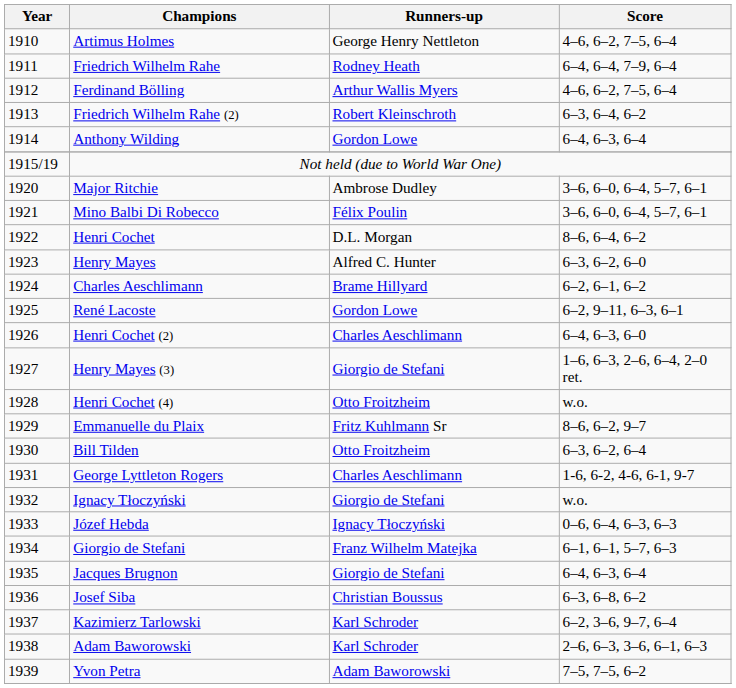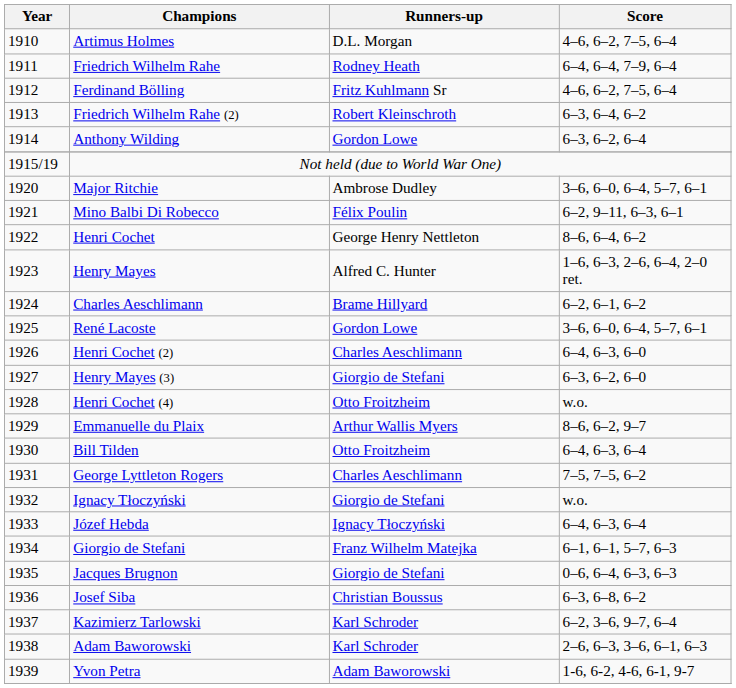Artimus Holmes | Runners-up: George Henry Nettleton -> D.L. Morgan
Ferdinand Bölling | Runners-up: Arthur Wallis Myers -> Fritz Kuhlmann Sr
Anthony Wilding | Score: 6–4, 6–3, 6–4 -> 6–3, 6–2, 6–4
Mino Balbi Di Robecco | Score: 3–6, 6–0, 6–4, 5–7, 6–1 -> 6–2, 9–11, 6–3, 6–1
Henri Cochet | Runners-up: D.L. Morgan -> George Henry Nettleton
Henry Mayes | Score: 6–3, 6–2, 6–0 -> 1–6, 6–3, 2–6, 6–4, 2–0 ret.
René Lacoste | Score: 6–2, 9–11, 6–3, 6–1 -> 3–6, 6–0, 6–4, 5–7, 6–1
Henry Mayes (3) | Score: 1–6, 6–3, 2–6, 6–4, 2–0 ret. -> 6–3, 6–2, 6–0
Emmanuelle du Plaix | Runners-up: Fritz Kuhlmann Sr -> Arthur Wallis Myers
Bill Tilden | Score: 6–3, 6–2, 6–4 -> 6–4, 6–3, 6–4
George Lyttleton Rogers | Score: 1-6, 6-2, 4-6, 6-1, 9-7 -> 7–5, 7–5, 6–2
Józef Hebda | Score: 0–6, 6–4, 6–3, 6–3 -> 6–4, 6–3, 6–4
Jacques Brugnon | Score: 6–4, 6–3, 6–4 -> 0–6, 6–4, 6–3, 6–3
Yvon Petra | Score: 7–5, 7–5, 6–2 -> 1-6, 6-2, 4-6, 6-1, 9-7
